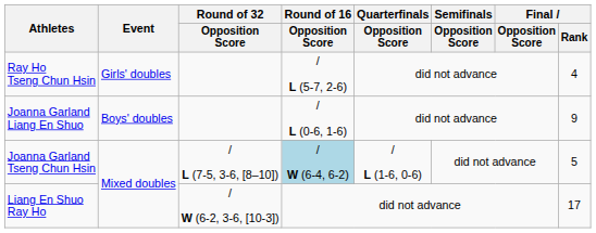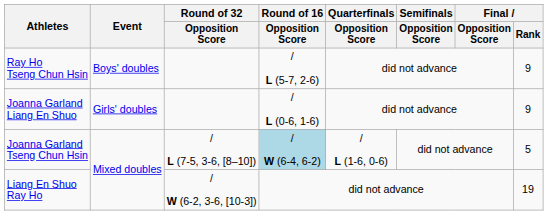Ray Ho Tseng Chun Hsin | Event: Girls' doubles -> Boys' doubles
Ray Ho Tseng Chun Hsin | Final / Rank: 4 -> 9
Joanna Garland Liang En Shuo | Event: Boys' doubles -> Girls' doubles
Liang En Shuo Ray Ho | Final / Rank: 17 -> 19
